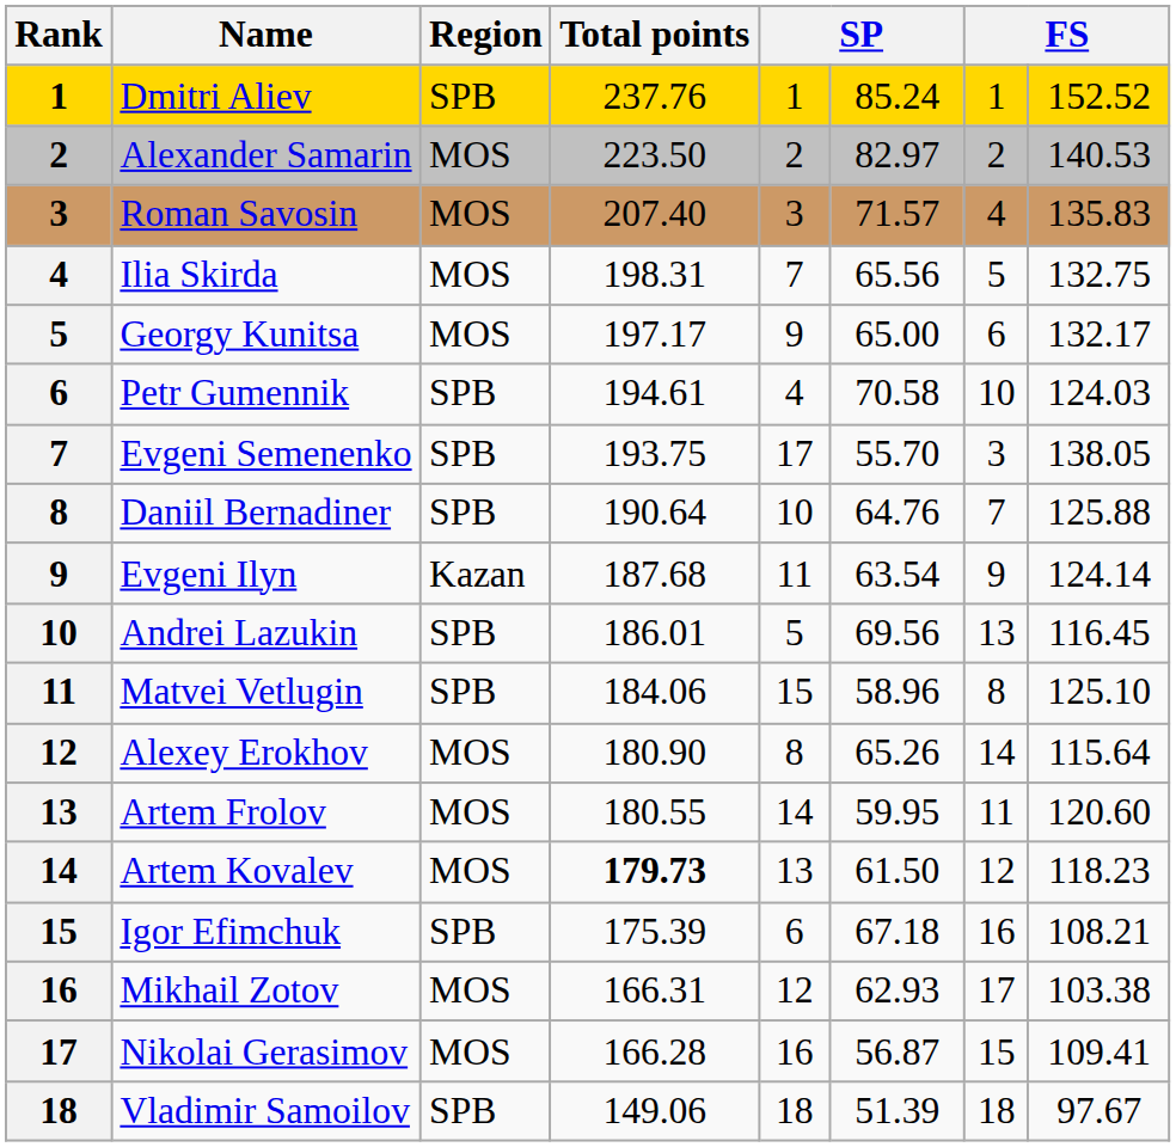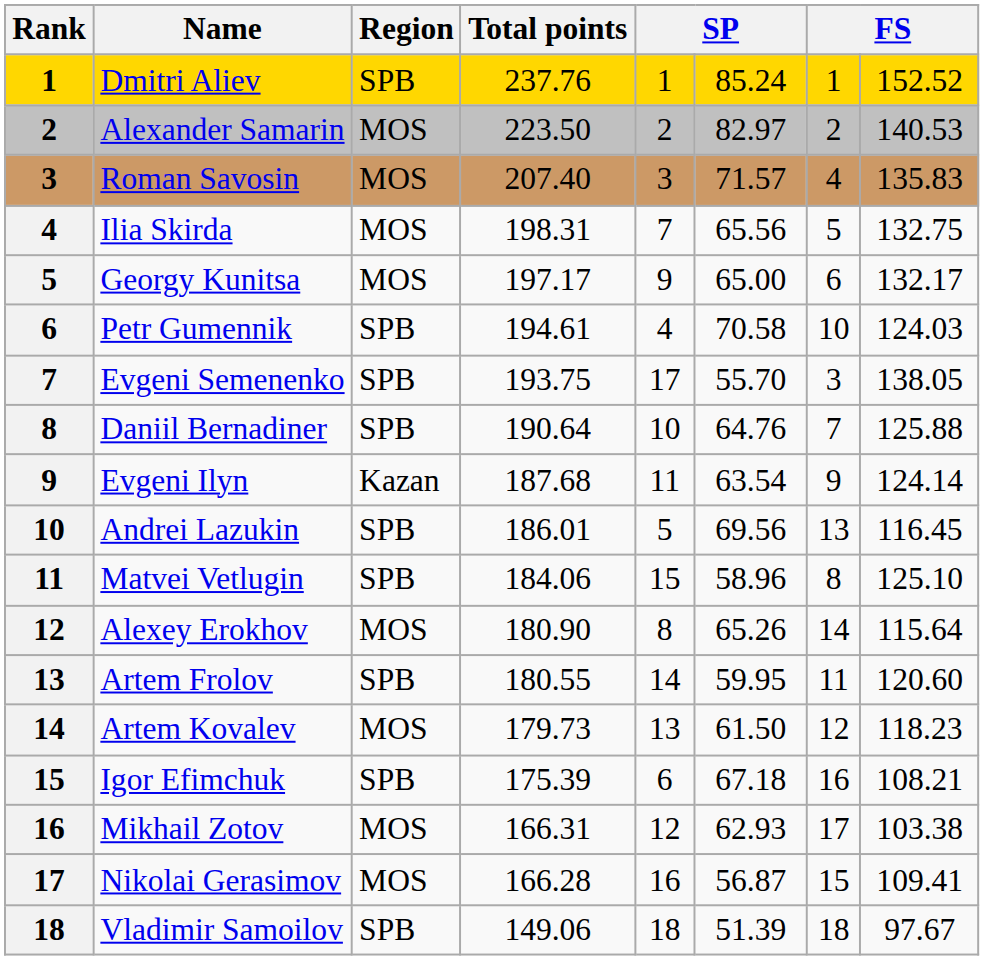Artem Frolov | Region: MOS -> SPB
Artem Kovalev | Total points: bold -> normal
